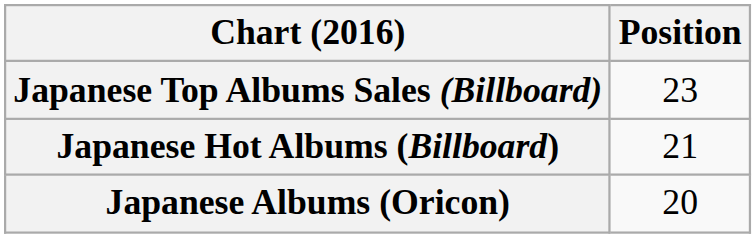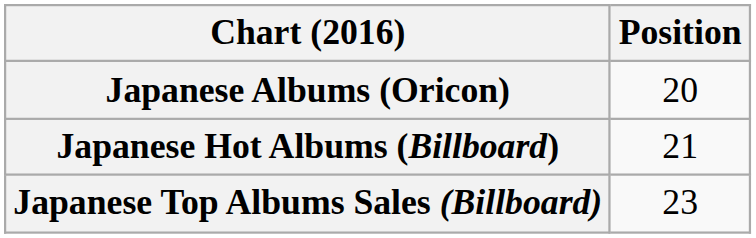rows swapped: Japanese Albums (Oricon) <-> Japanese Top Albums Sales (Billboard)
